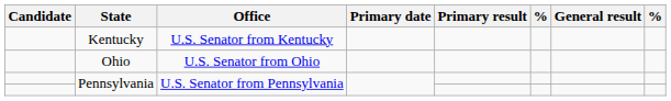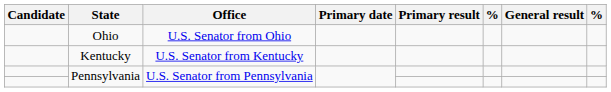rows swapped: Kentucky <-> Ohio
